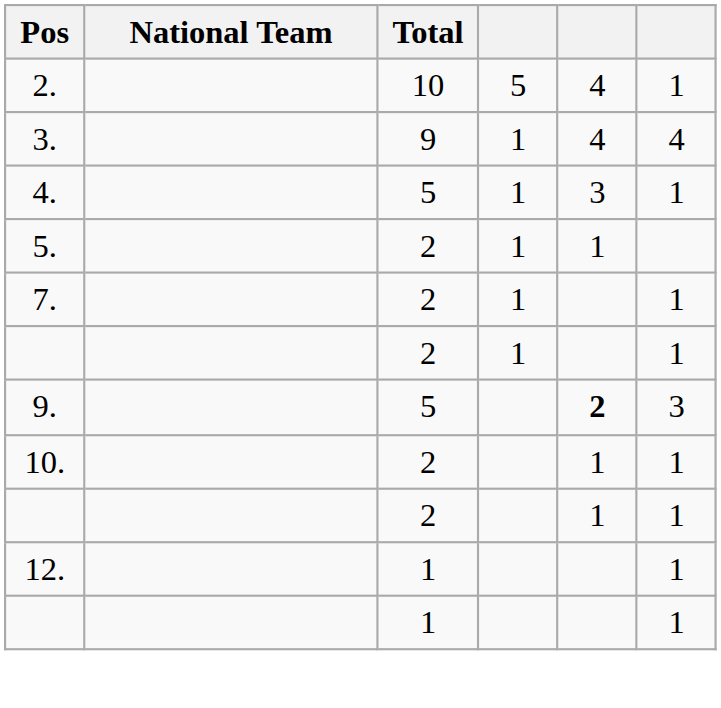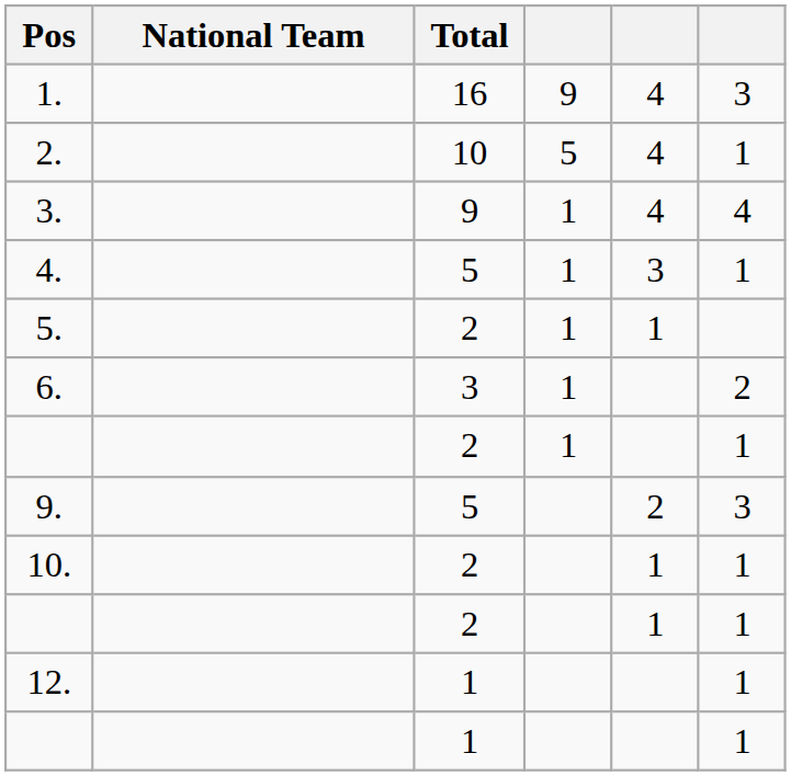+ row: 1. | 16 | 9 | 4 | 3
+ row: 6. | 3 | 1 | 2
- row: 7. | 2 | 1 | 1
9. | column 5: bold -> normal
